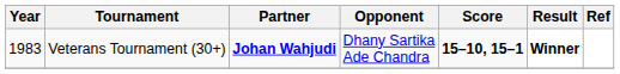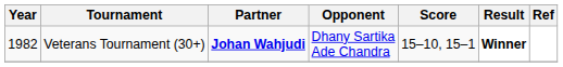Veterans Tournament (30+) | Year: 1983 -> 1982
Veterans Tournament (30+) | Score: bold -> normal
